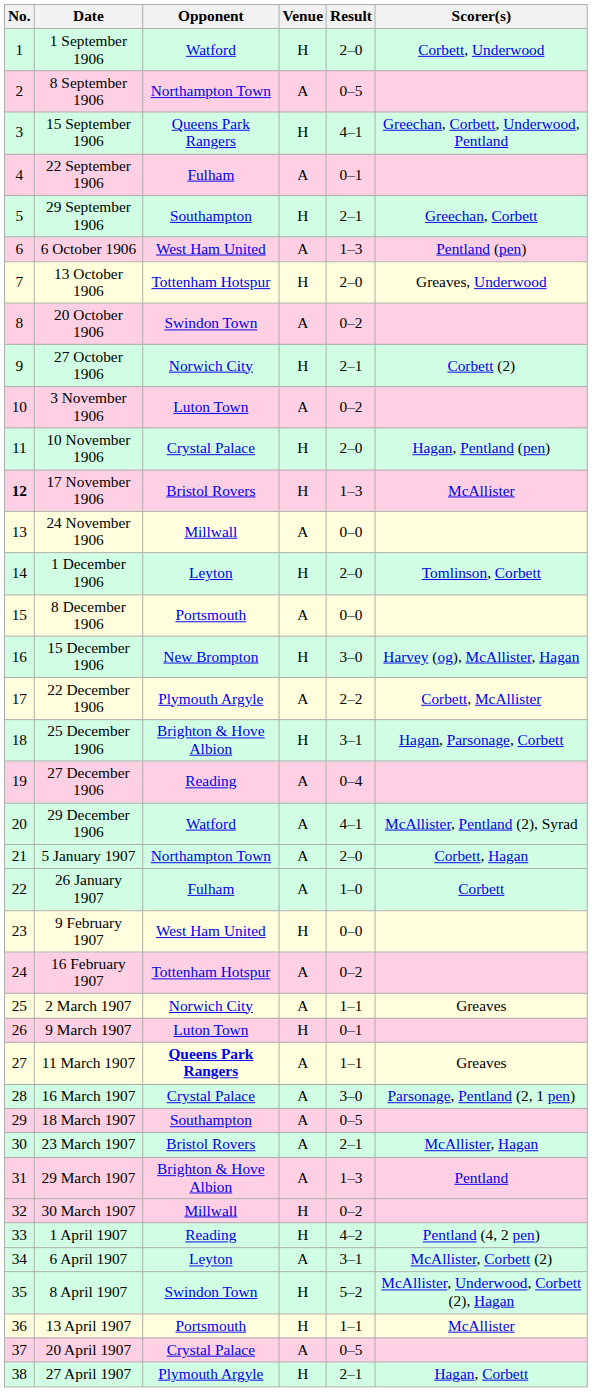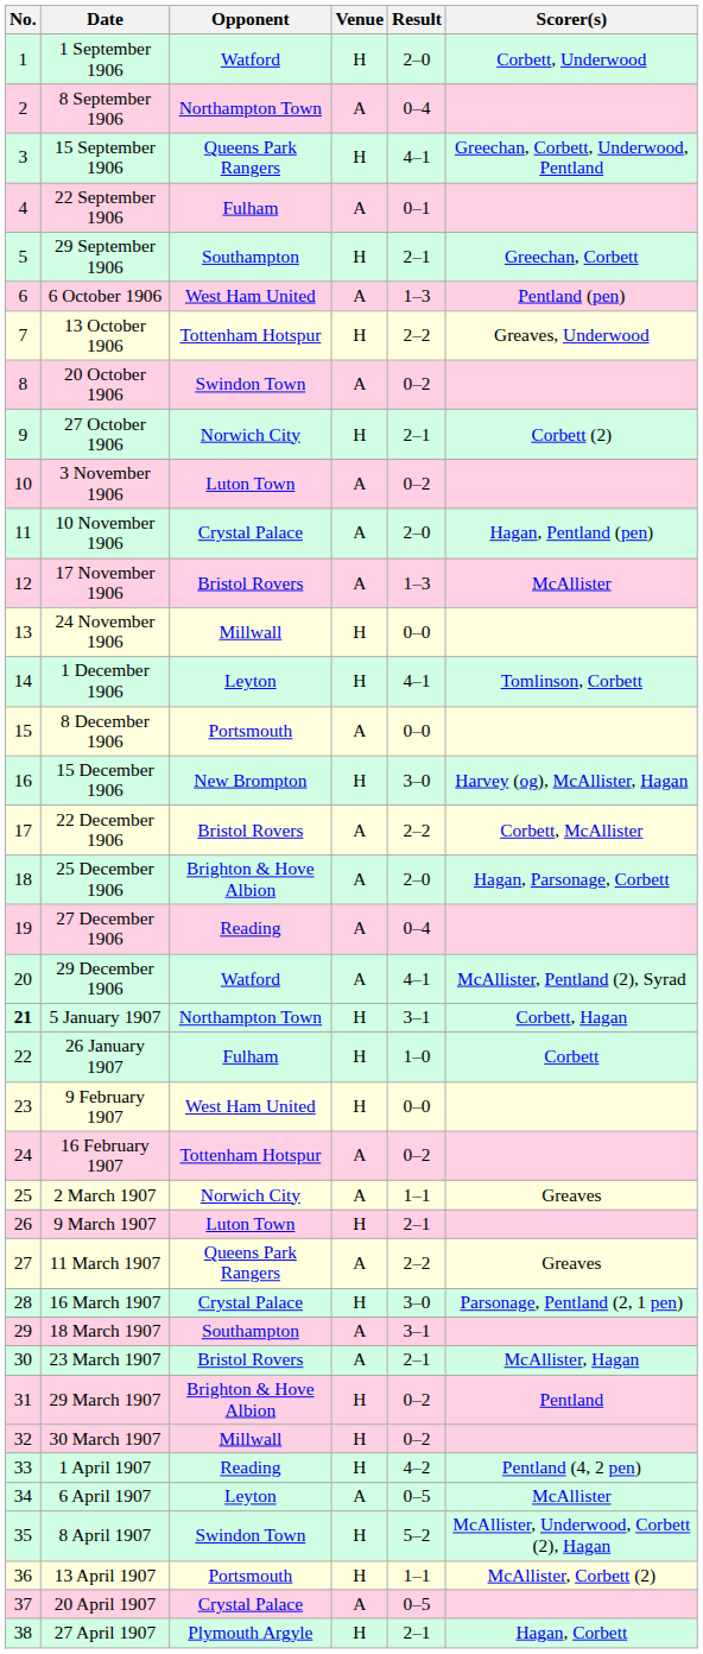8 September 1906 | Result: 0–5 -> 0–4
13 October 1906 | Result: 2–0 -> 2–2
10 November 1906 | Venue: H -> A
17 November 1906 | No.: bold -> normal
17 November 1906 | Venue: H -> A
24 November 1906 | Venue: A -> H
1 December 1906 | Result: 2–0 -> 4–1
22 December 1906 | Opponent: Plymouth Argyle -> Bristol Rovers
25 December 1906 | Venue: H -> A
25 December 1906 | Result: 3–1 -> 2–0
5 January 1907 | No.: normal -> bold
5 January 1907 | Venue: A -> H
5 January 1907 | Result: 2–0 -> 3–1
26 January 1907 | Venue: A -> H
9 March 1907 | Result: 0–1 -> 2–1
11 March 1907 | Opponent: bold -> normal
11 March 1907 | Result: 1–1 -> 2–2
16 March 1907 | Venue: A -> H
18 March 1907 | Result: 0–5 -> 3–1
29 March 1907 | Venue: A -> H
29 March 1907 | Result: 1–3 -> 0–2
6 April 1907 | Result: 3–1 -> 0–5
6 April 1907 | Scorer(s): McAllister, Corbett (2) -> McAllister
13 April 1907 | Scorer(s): McAllister -> McAllister, Corbett (2)
